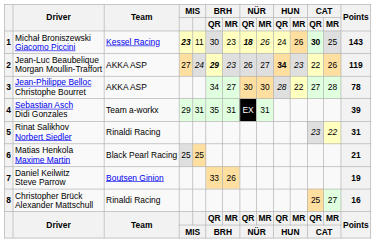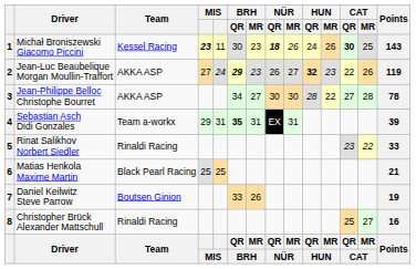2 | HUN / QR: 34 -> 32
4 | BRH / QR: normal -> bold
5 | Points: 31 -> 33
